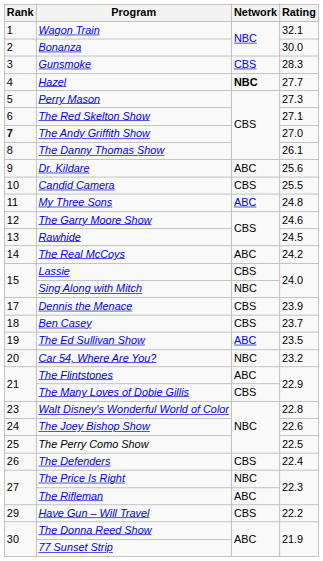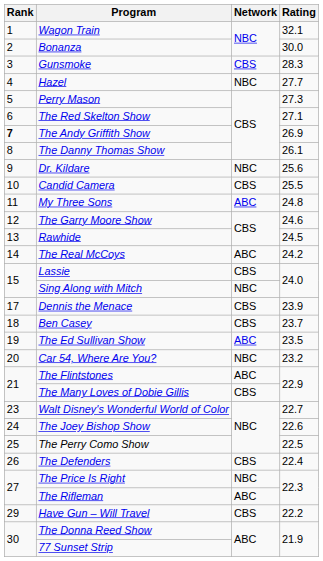Hazel | Network: bold -> normal
The Andy Griffith Show | Rating: 27.0 -> 26.9
Dr. Kildare | Network: ABC -> NBC
Walt Disney's Wonderful World of Color | Rating: 22.8 -> 22.7
